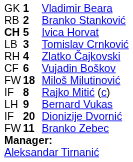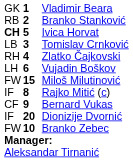Vujadin Boškov | column 1: CF -> LH
Miloš Milutinović | column 2: 18 -> 15
Bernard Vukas | column 1: LH -> CF
Branko Zebec | column 2: 11 -> 10
